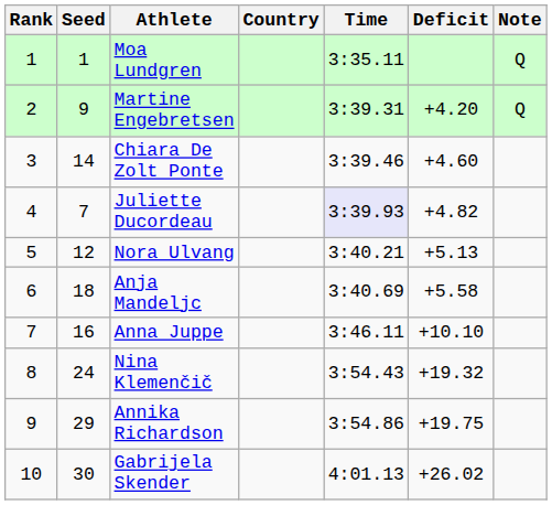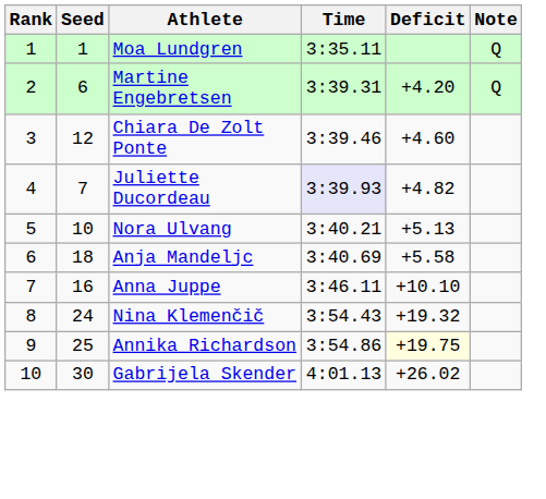- column: Country
Martine Engebretsen | Seed: 9 -> 6
Chiara De Zolt Ponte | Seed: 14 -> 12
Nora Ulvang | Seed: 12 -> 10
Annika Richardson | Seed: 29 -> 25
Annika Richardson | Deficit: no background -> lightyellow background
